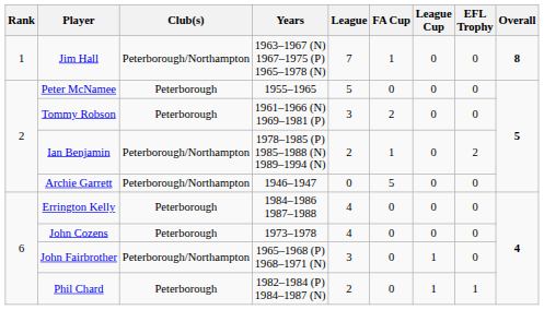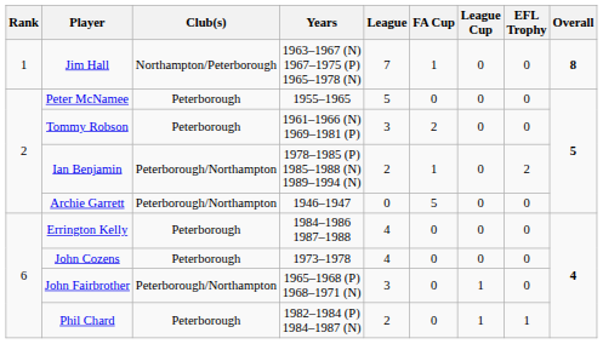Jim Hall | Club(s): Peterborough/Northampton -> Northampton/Peterborough
